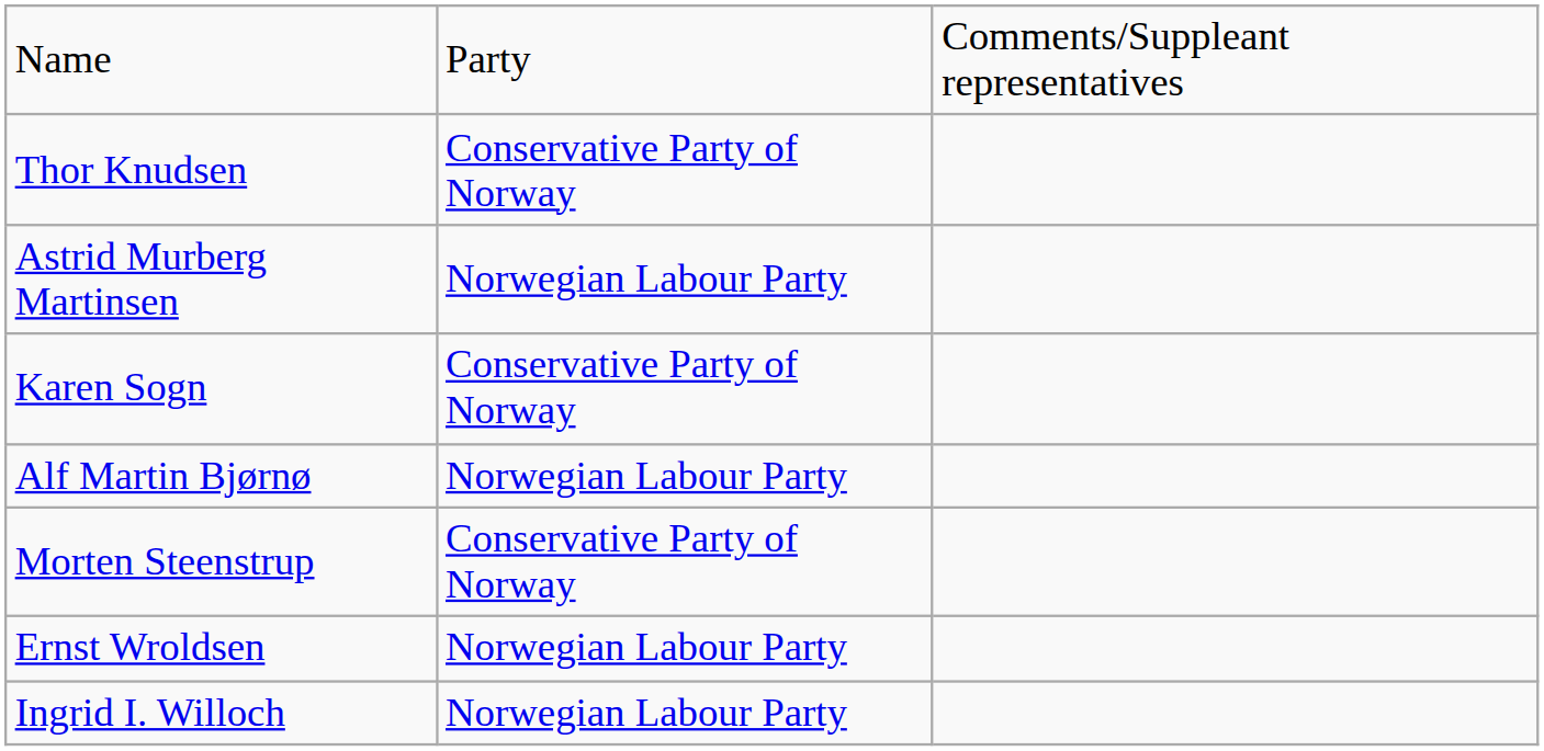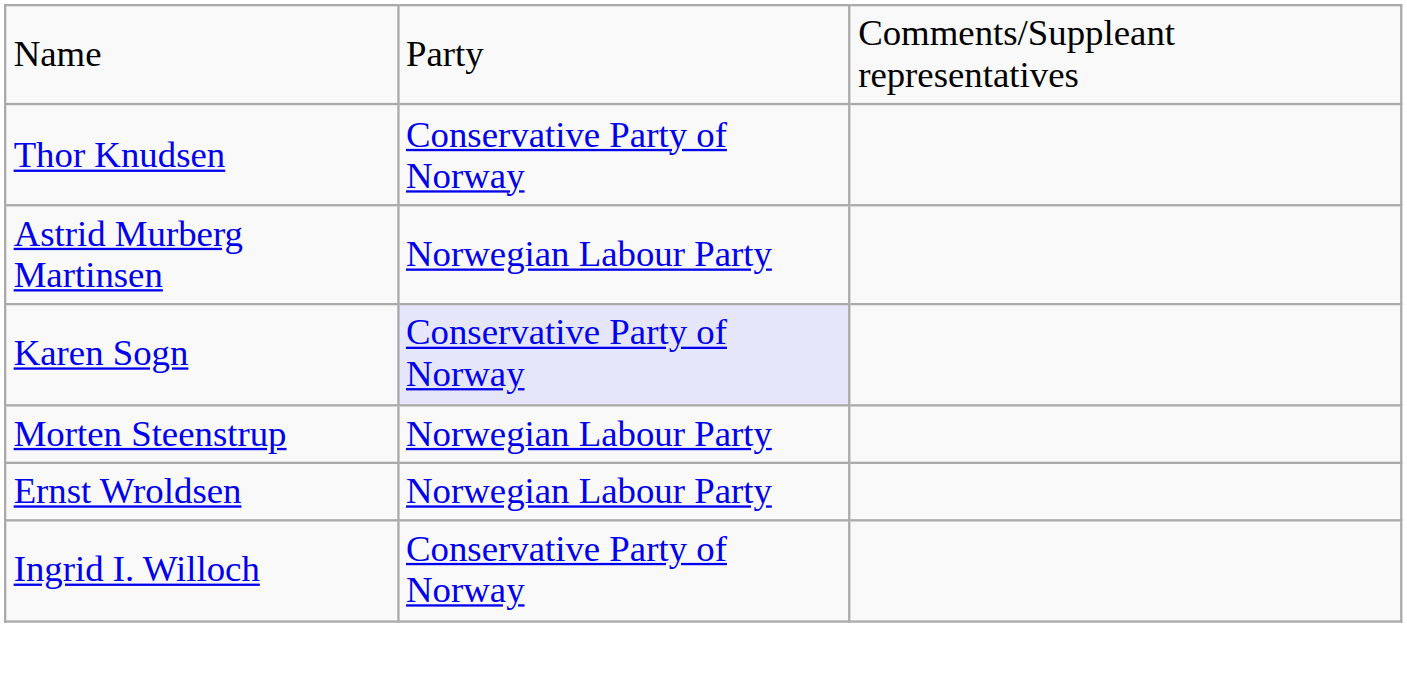Karen Sogn | column 2: no background -> lavender background
- row: Alf Martin Bjørnø | Norwegian Labour Party
Morten Steenstrup | column 2: Conservative Party of Norway -> Norwegian Labour Party
Ingrid I. Willoch | column 2: Norwegian Labour Party -> Conservative Party of Norway
